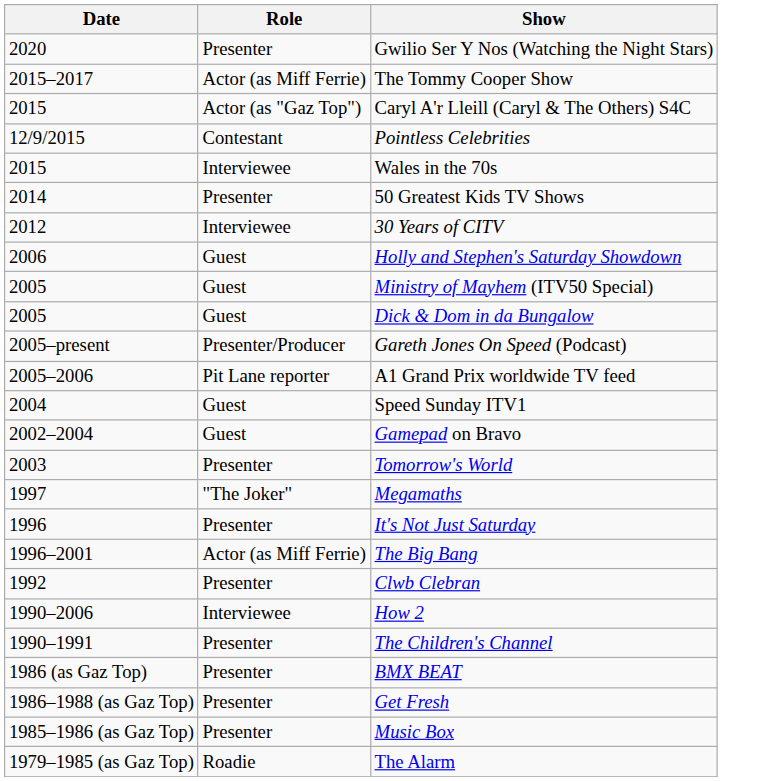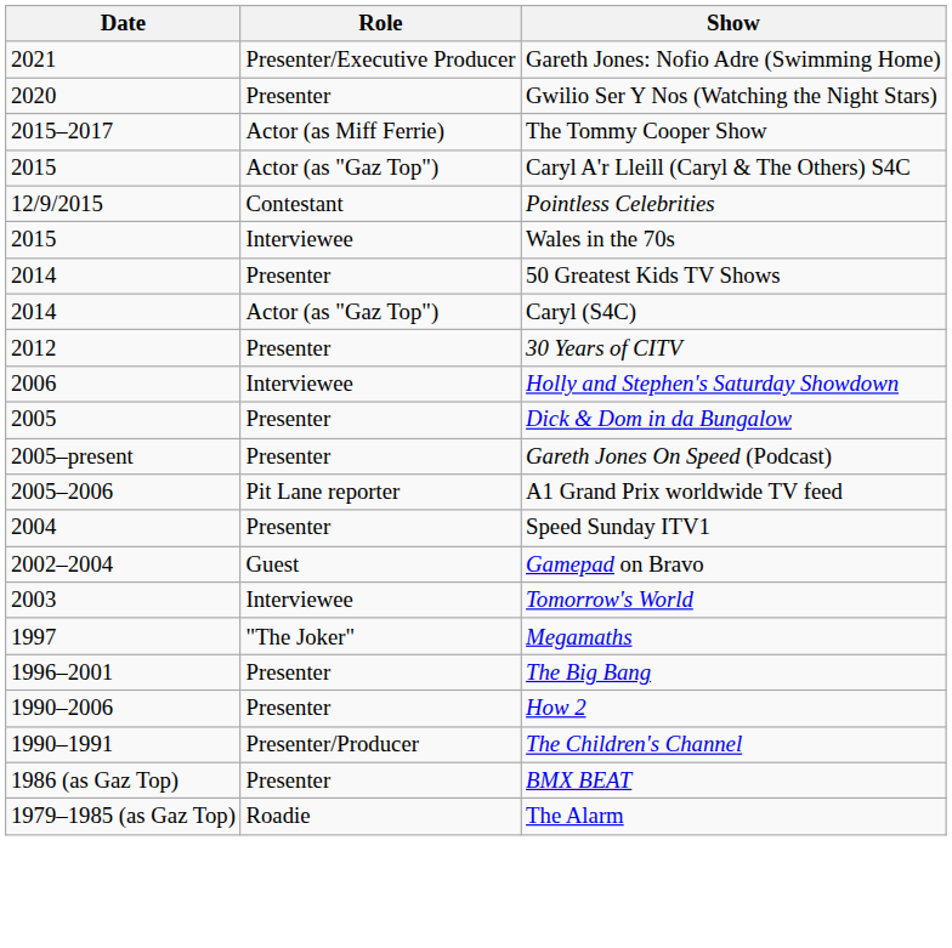+ row: 2021 | Presenter/Executive Producer | Gareth Jones: Nofio Adre (Swimming Home)
+ row: 2014 | Actor (as "Gaz Top") | Caryl (S4C)
30 Years of CITV | Role: Interviewee -> Presenter
Holly and Stephen's Saturday Showdown | Role: Guest -> Interviewee
- row: 2005 | Guest | Ministry of Mayhem (ITV50 Special)
Dick & Dom in da Bungalow | Role: Guest -> Presenter
Gareth Jones On Speed (Podcast) | Role: Presenter/Producer -> Presenter
Speed Sunday ITV1 | Role: Guest -> Presenter
Tomorrow's World | Role: Presenter -> Interviewee
- row: 1996 | Presenter | It's Not Just Saturday
The Big Bang | Role: Actor (as Miff Ferrie) -> Presenter
- row: 1992 | Presenter | Clwb Clebran
How 2 | Role: Interviewee -> Presenter
The Children's Channel | Role: Presenter -> Presenter/Producer
- row: 1986–1988 (as Gaz Top) | Presenter | Get Fresh
- row: 1985–1986 (as Gaz Top) | Presenter | Music Box
